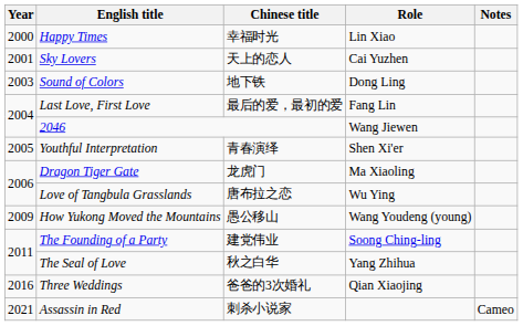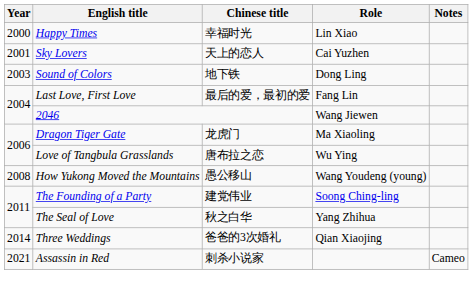- row: 2005 | Youthful Interpretation | 青春演绎 | Shen Xi'er
How Yukong Moved the Mountains | Year: 2009 -> 2008
Three Weddings | Year: 2016 -> 2014
